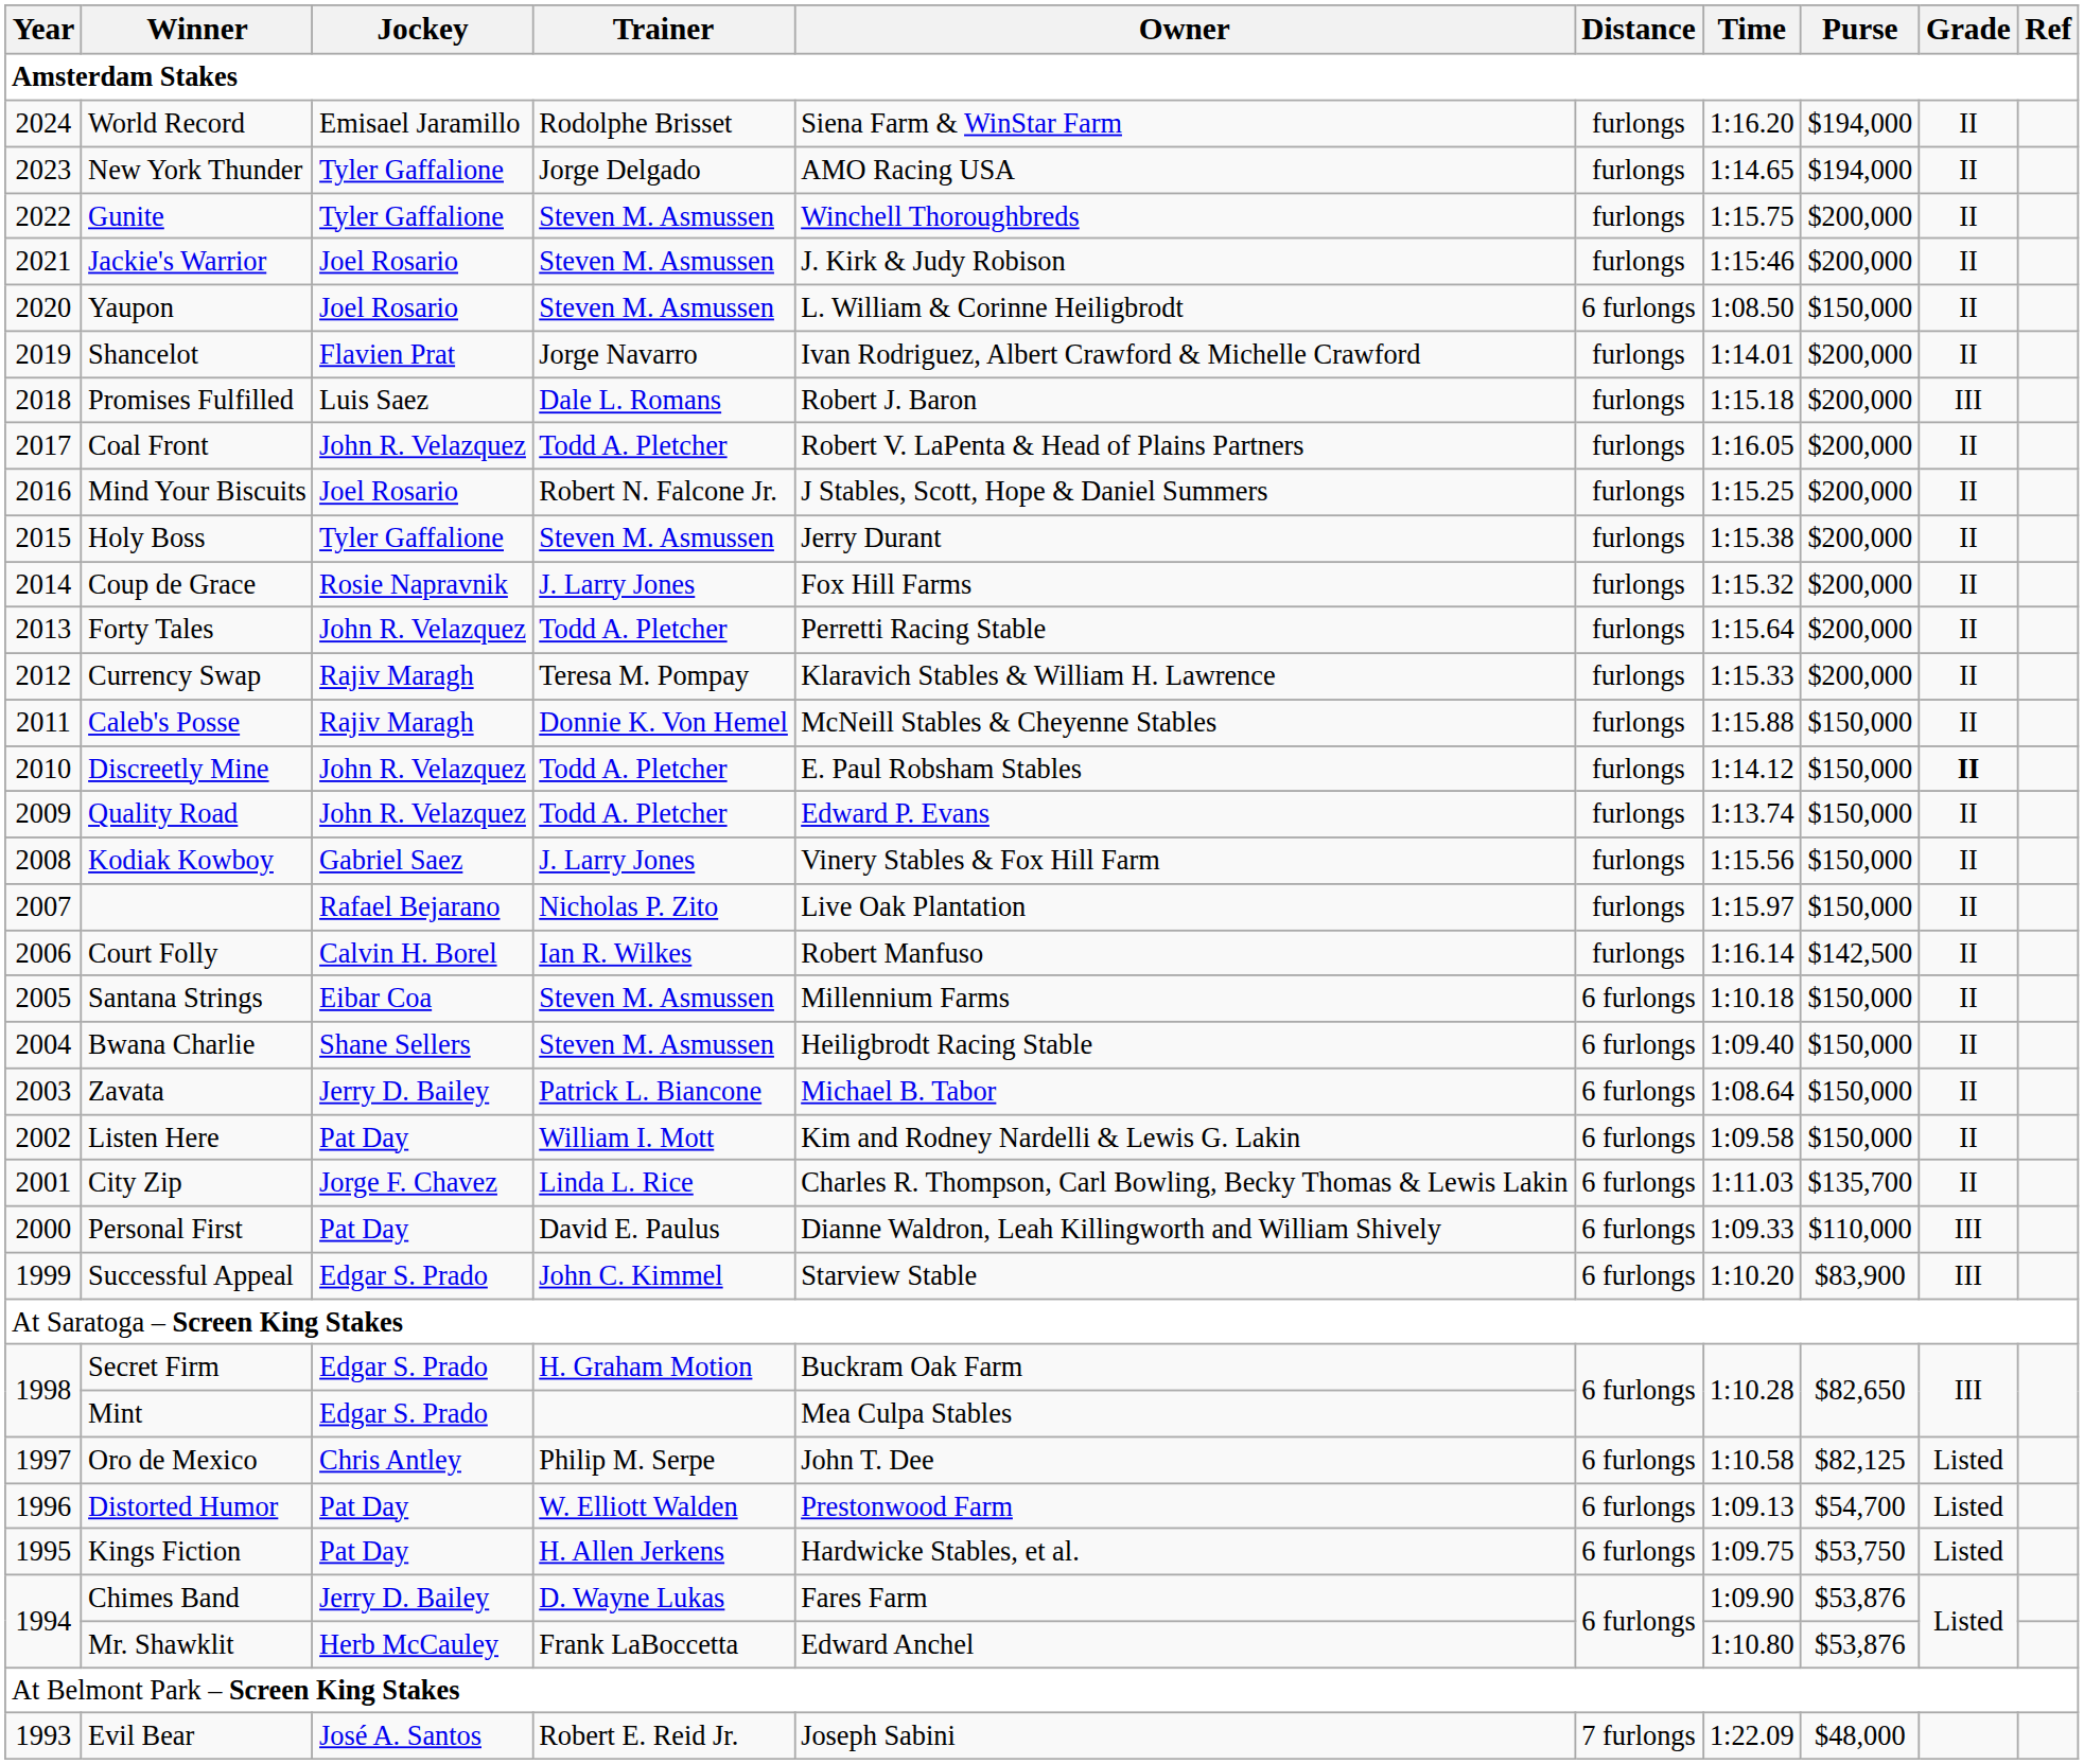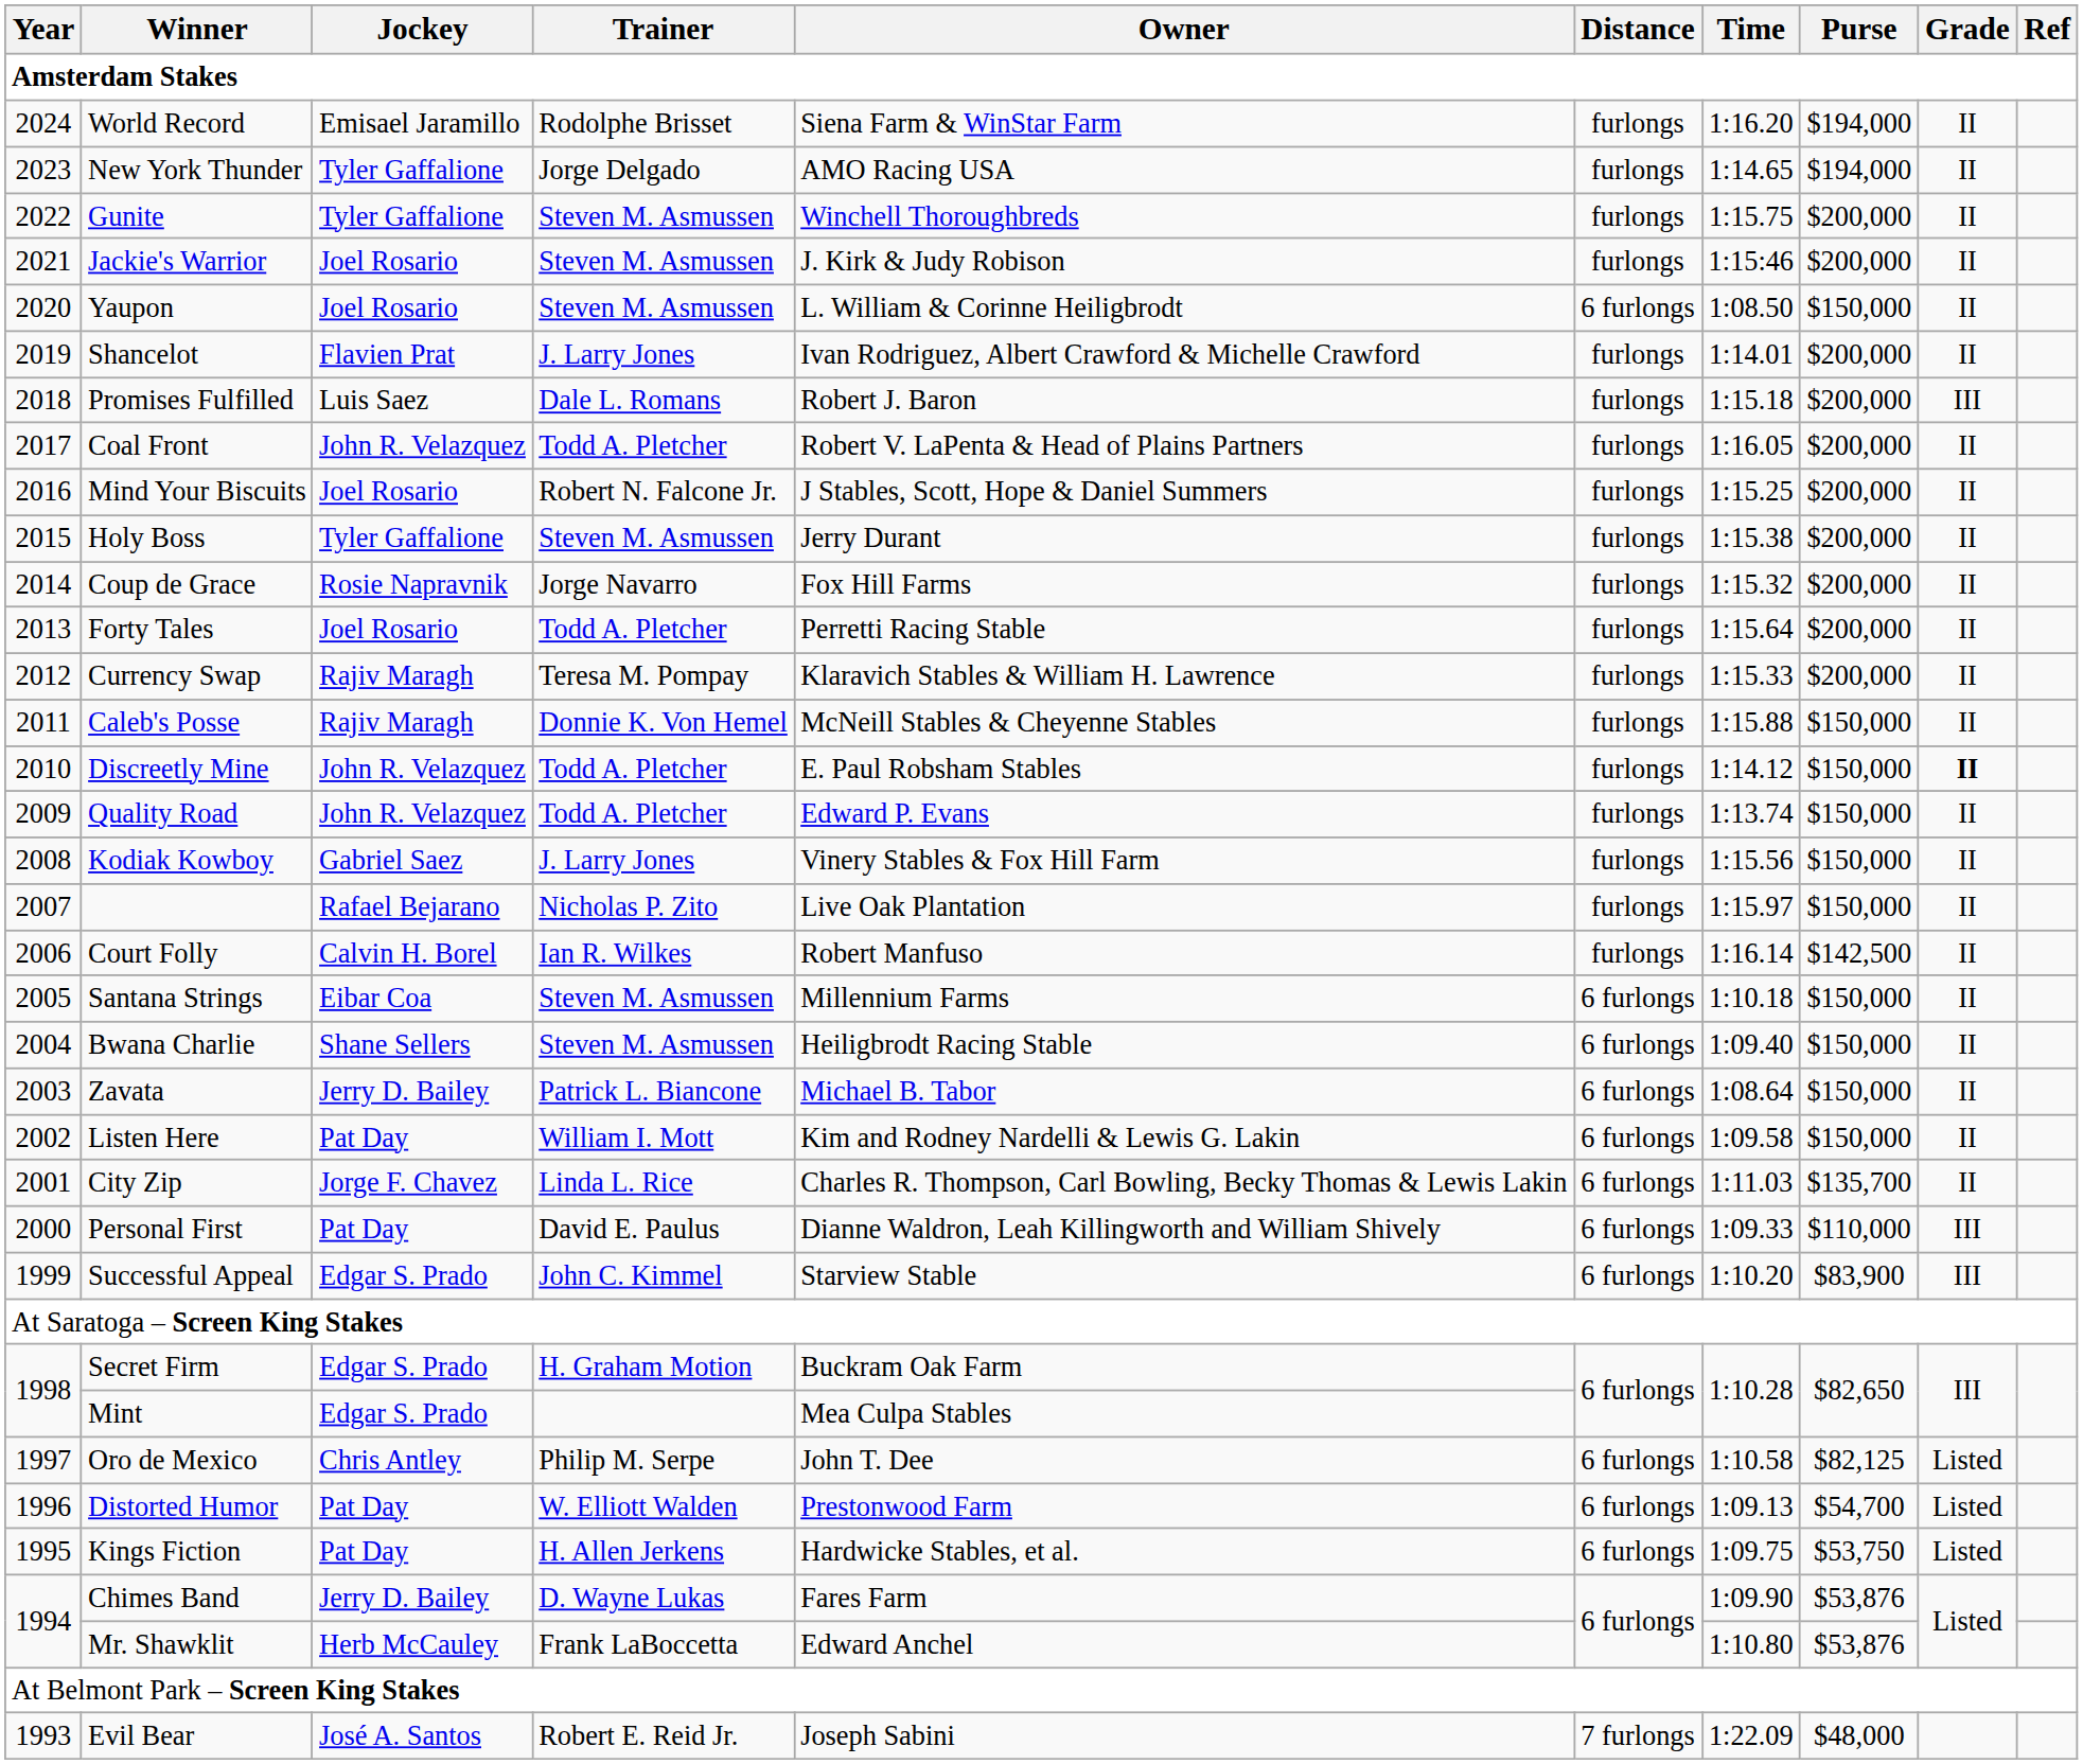Shancelot | Trainer: Jorge Navarro -> J. Larry Jones
Coup de Grace | Trainer: J. Larry Jones -> Jorge Navarro
Forty Tales | Jockey: John R. Velazquez -> Joel Rosario
